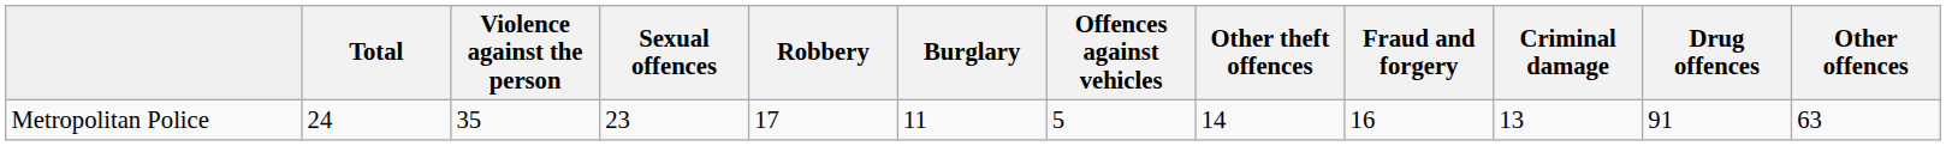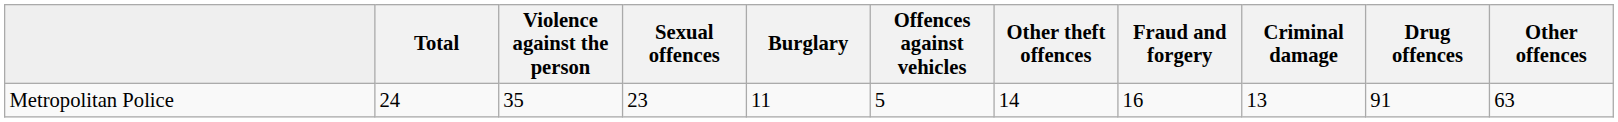- column: Robbery | 17
